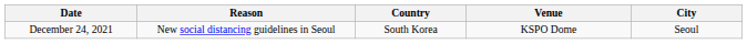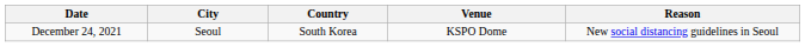columns swapped: City <-> Reason
